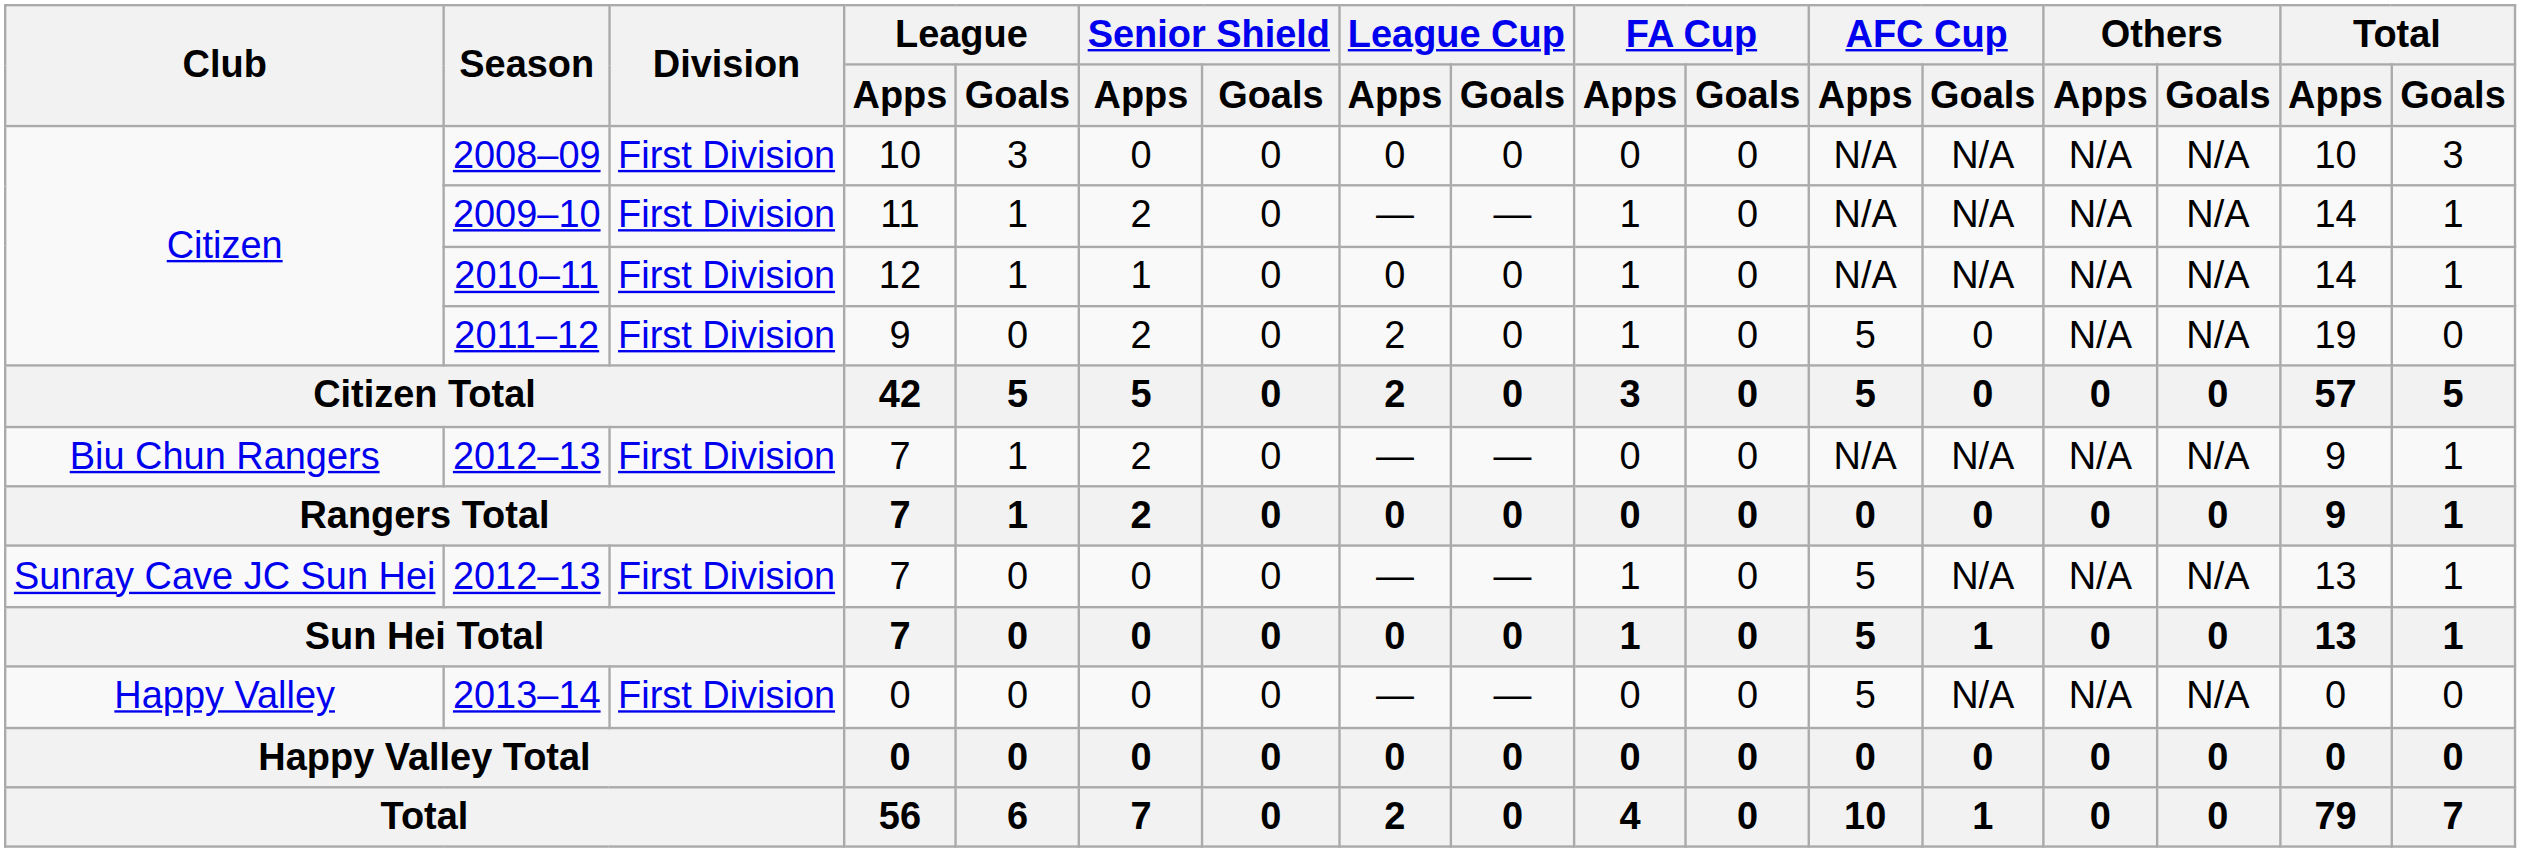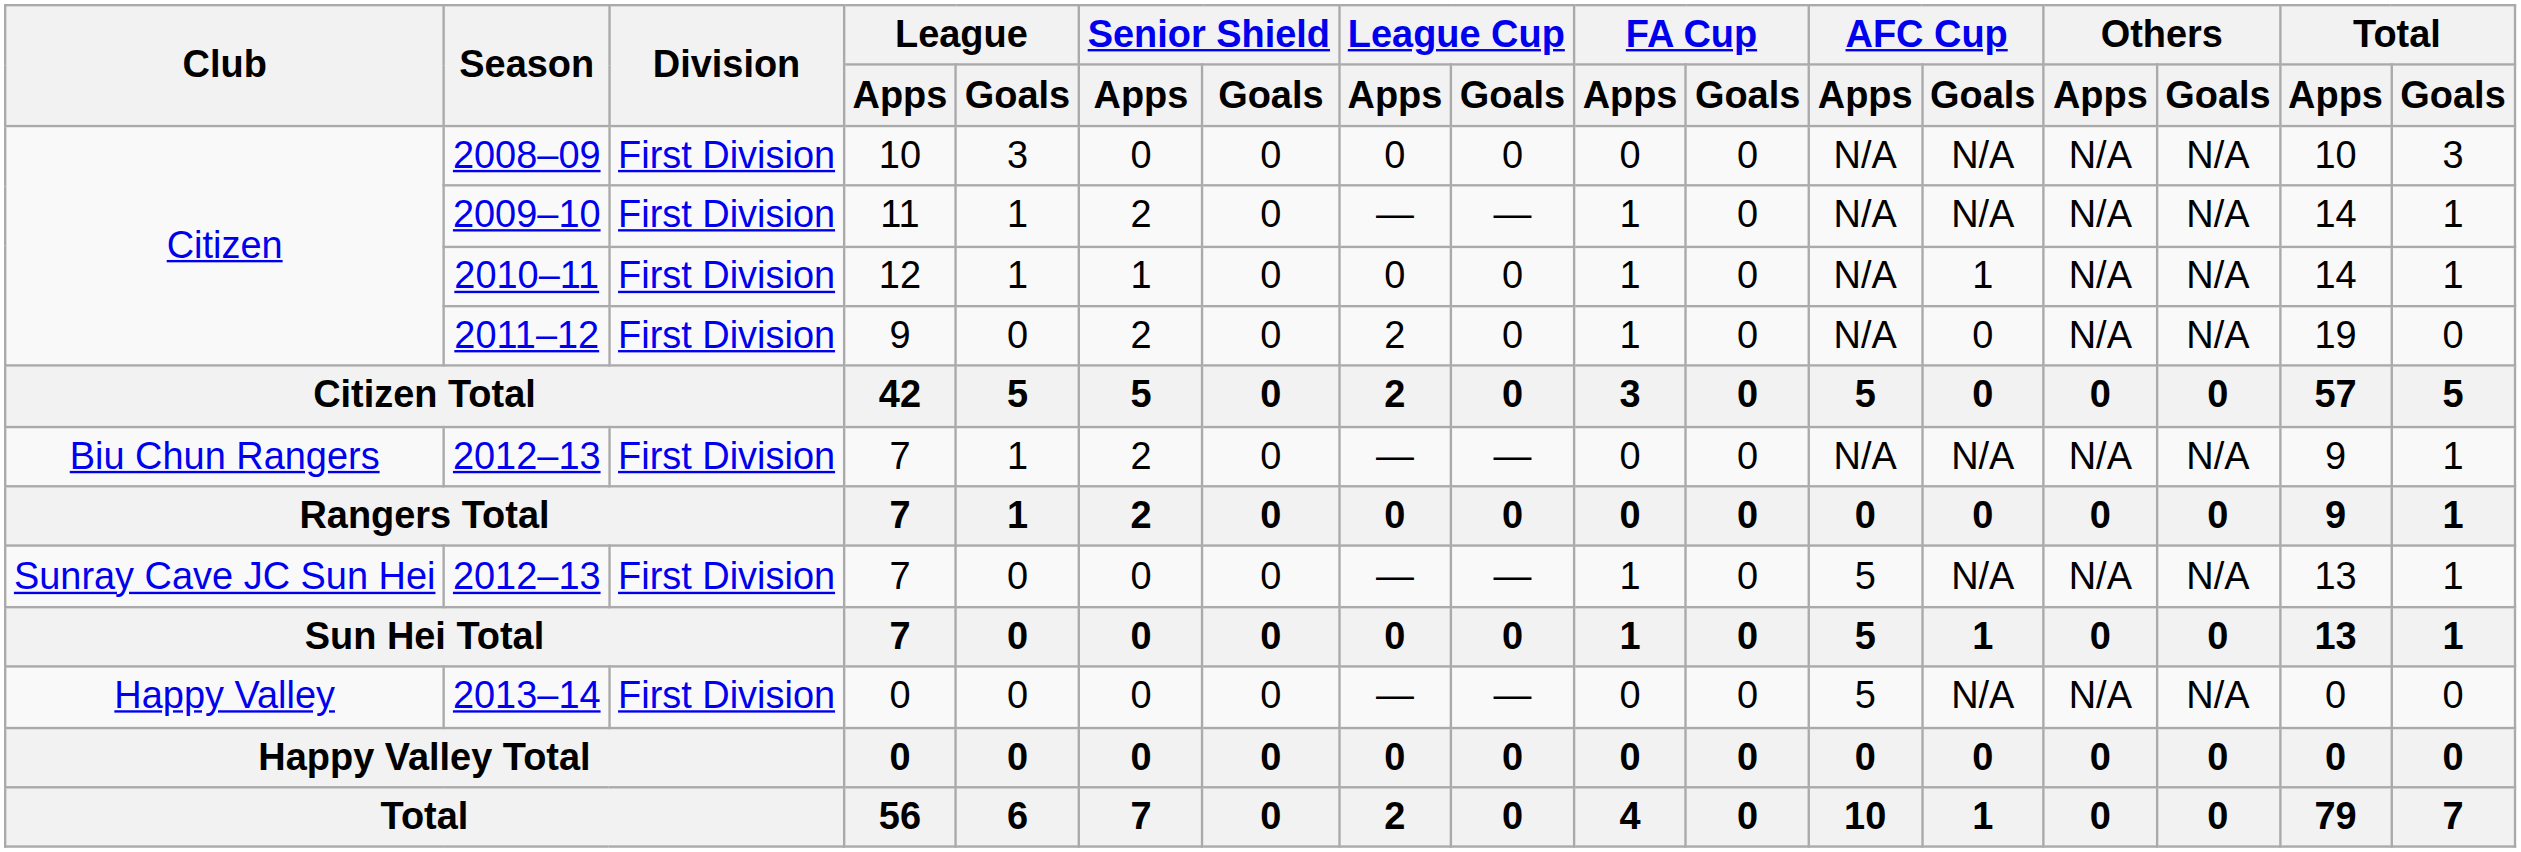2010–11 | AFC Cup / Goals: N/A -> 1
2011–12 | AFC Cup / Apps: 5 -> N/A
